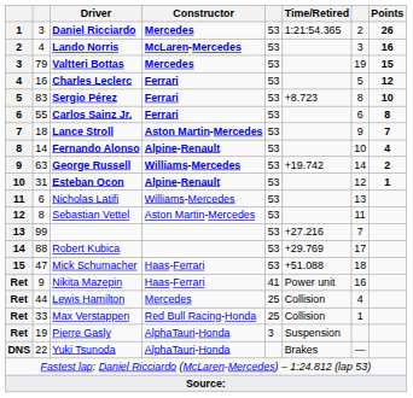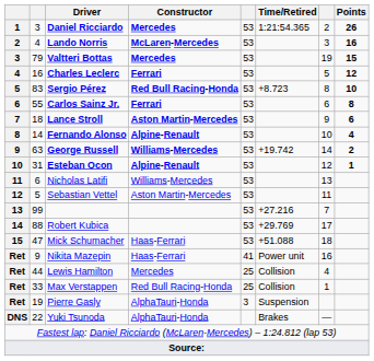Sergio Pérez | Constructor: Ferrari -> Red Bull Racing-Honda
Lance Stroll | Points: 7 -> 6
Sebastian Vettel | column 2: 8 -> 5
